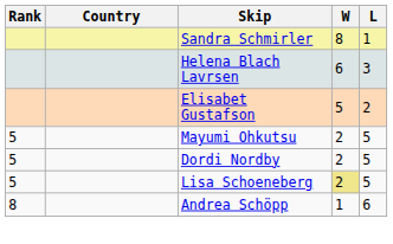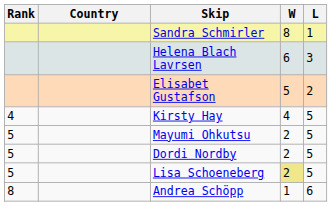+ row: 4 | Kirsty Hay | 4 | 5
